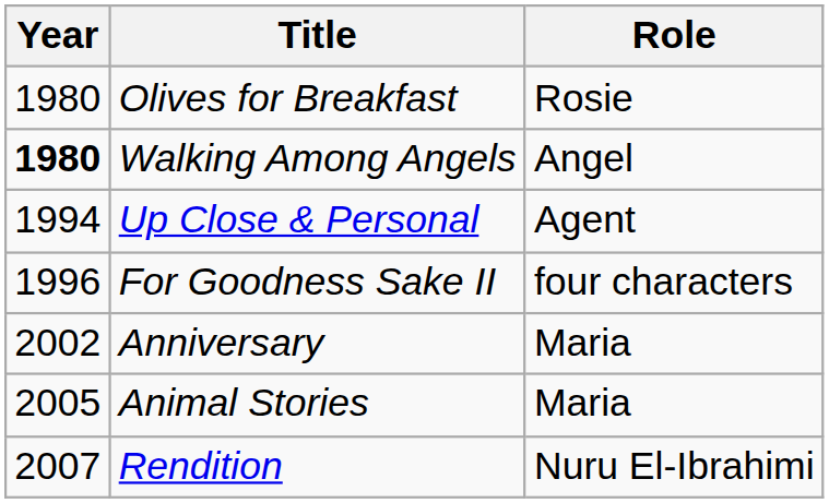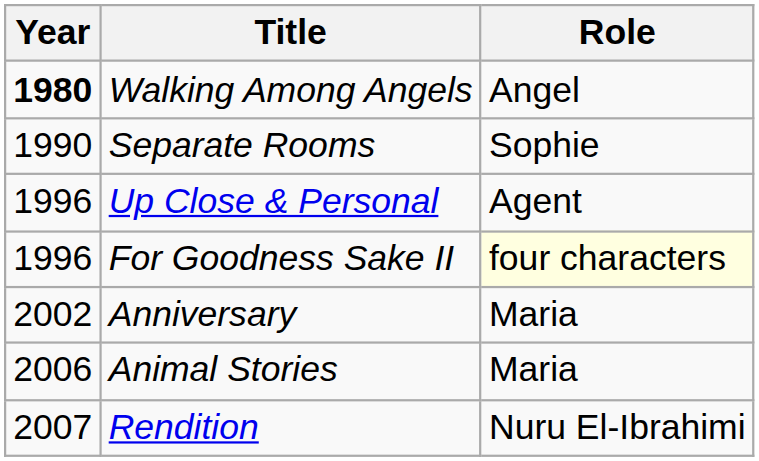- row: 1980 | Olives for Breakfast | Rosie
+ row: 1990 | Separate Rooms | Sophie
Up Close & Personal | Year: 1994 -> 1996
For Goodness Sake II | Role: no background -> lightyellow background
Animal Stories | Year: 2005 -> 2006
